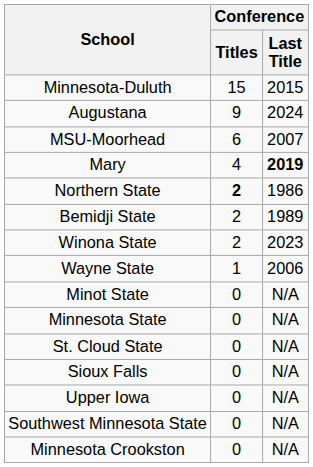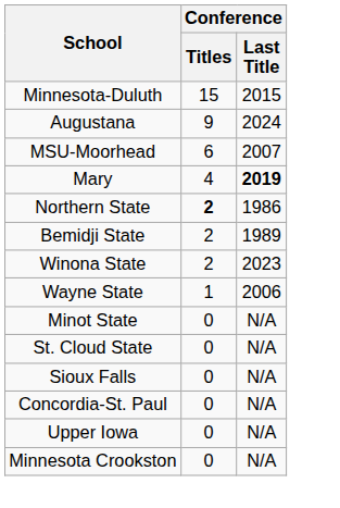- row: Minnesota State | 0 | N/A
+ row: Concordia-St. Paul | 0 | N/A
- row: Southwest Minnesota State | 0 | N/A
